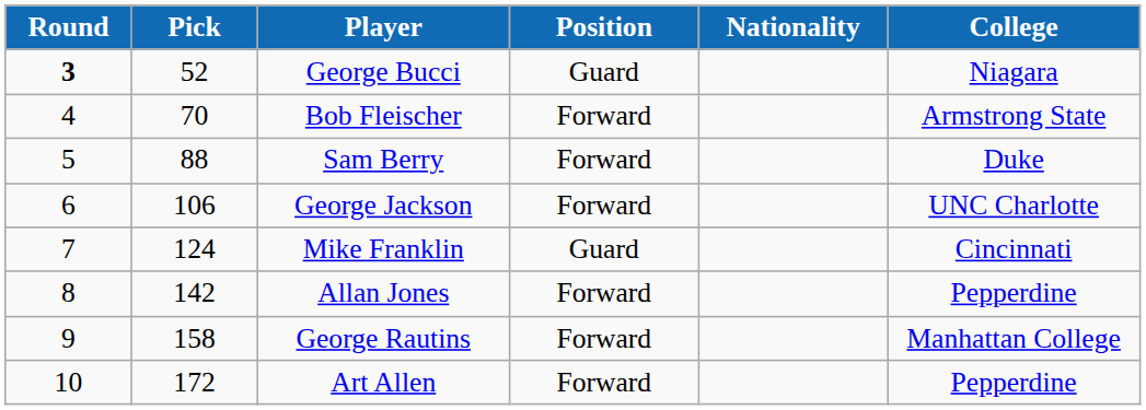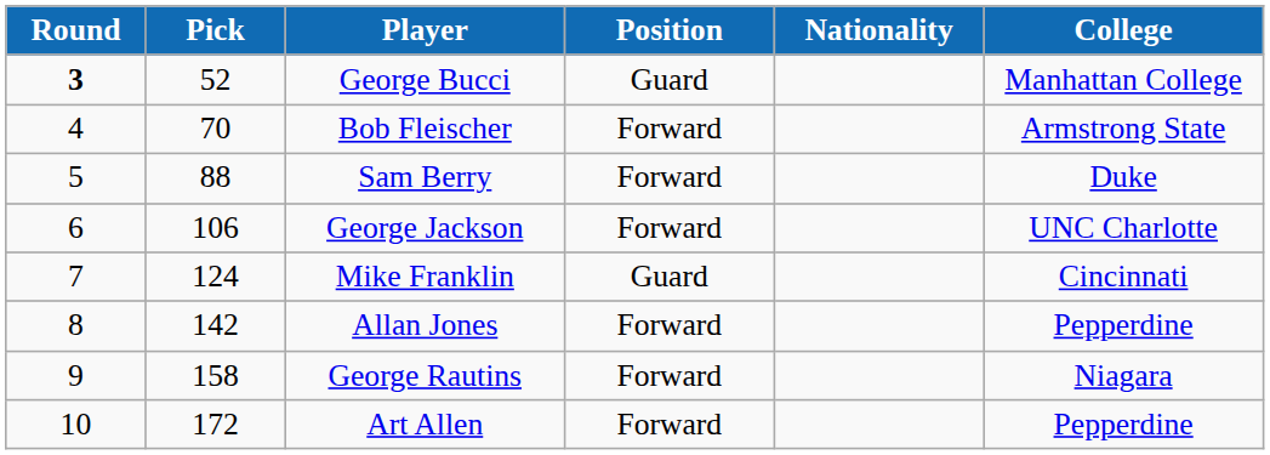George Bucci | College: Niagara -> Manhattan College
George Rautins | College: Manhattan College -> Niagara
